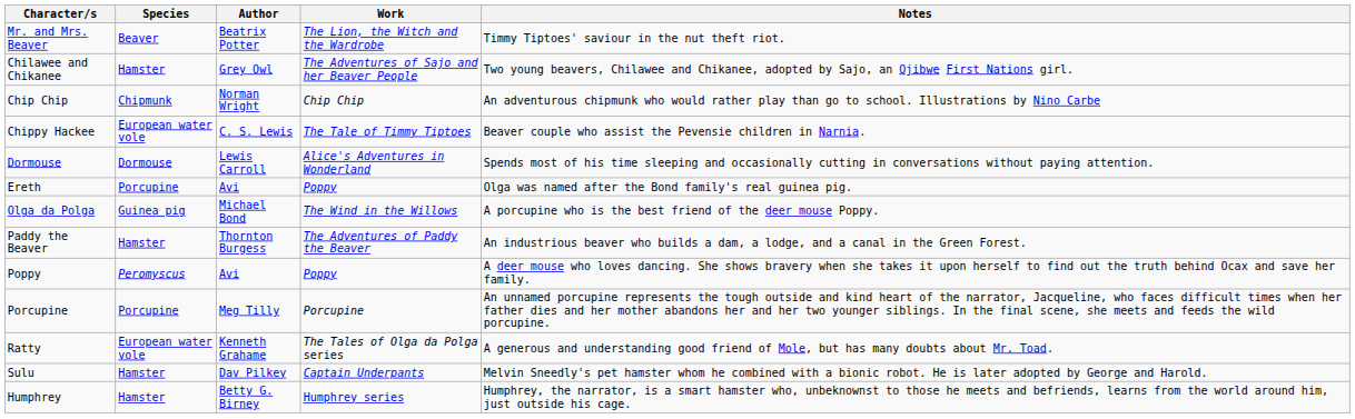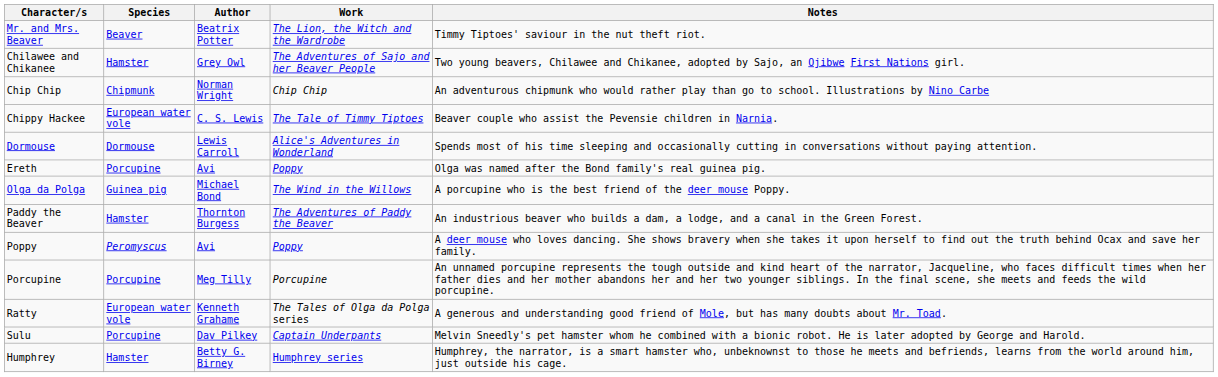Sulu | Species: Hamster -> Porcupine
